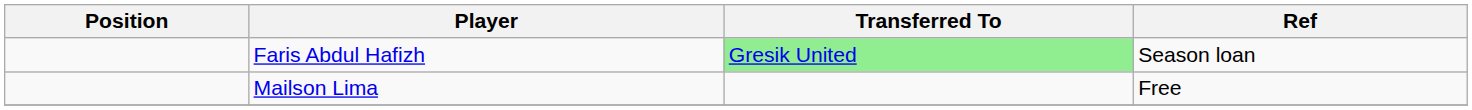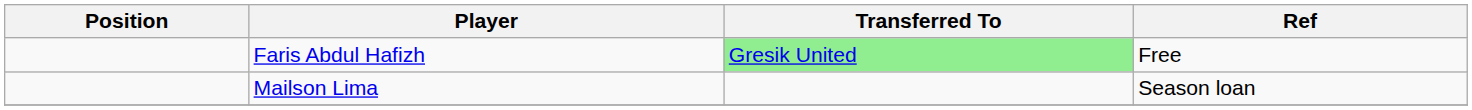Faris Abdul Hafizh | Ref: Season loan -> Free
Mailson Lima | Ref: Free -> Season loan
